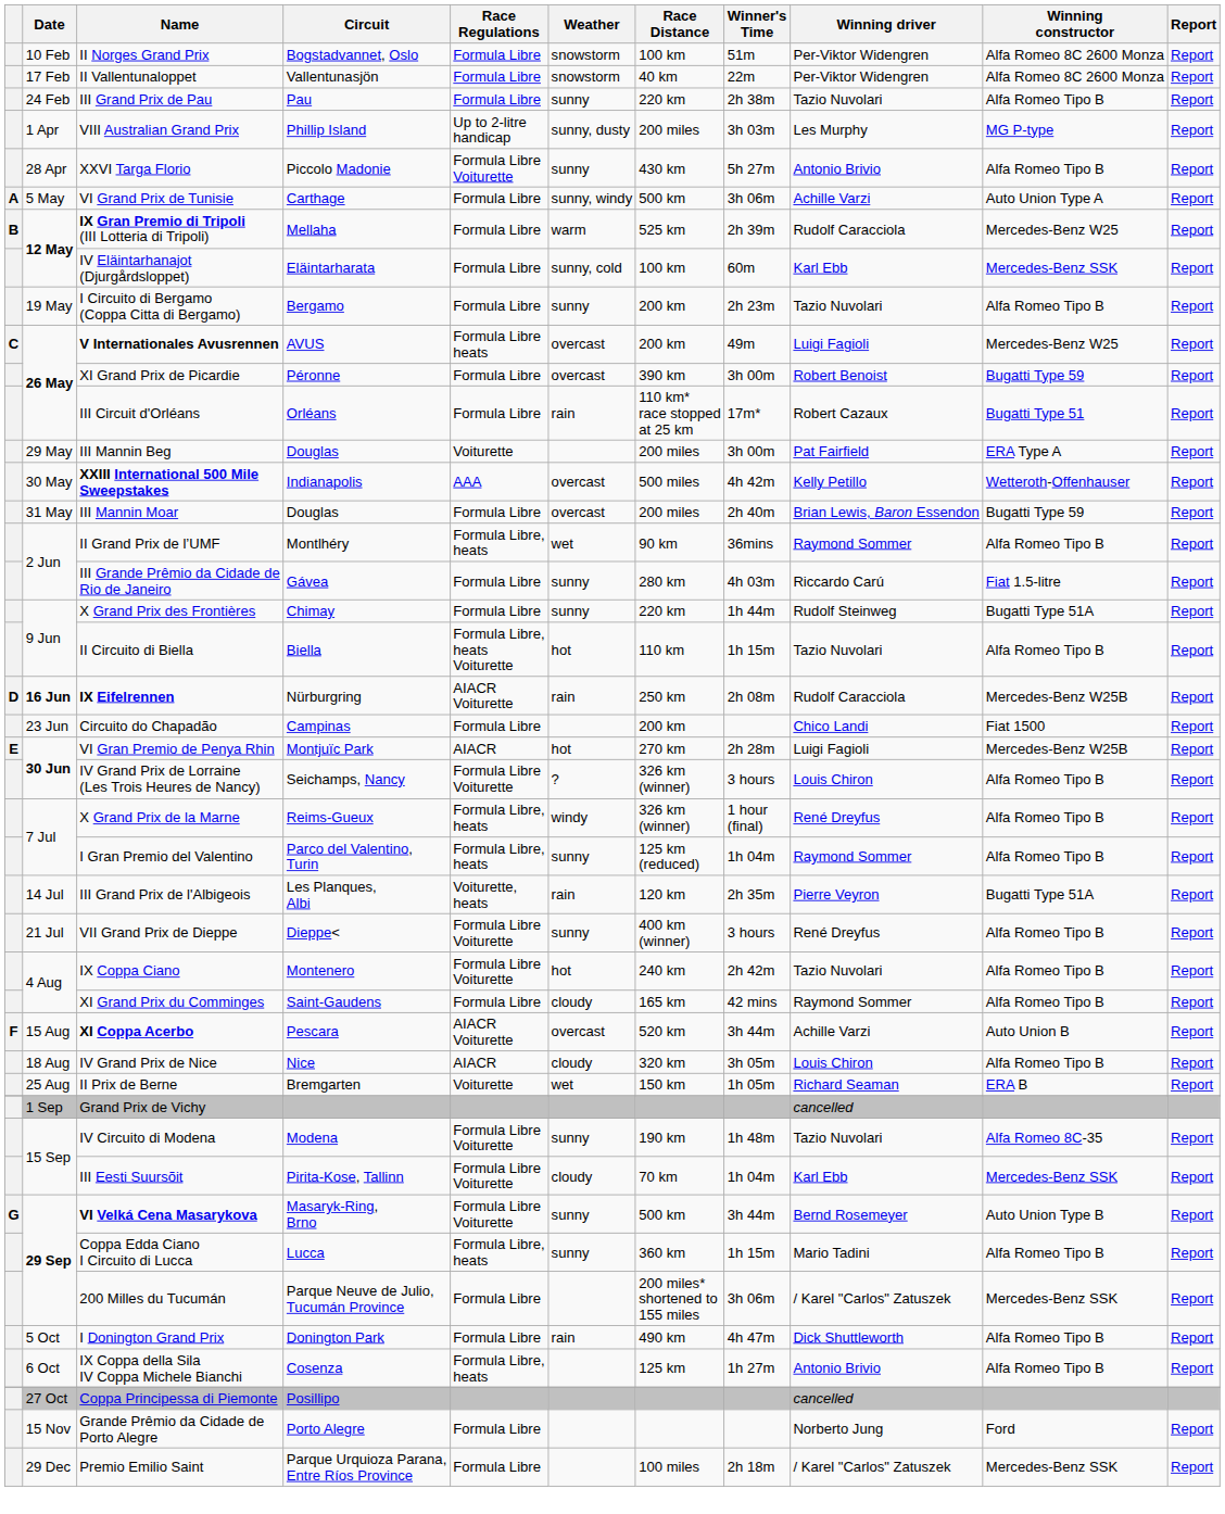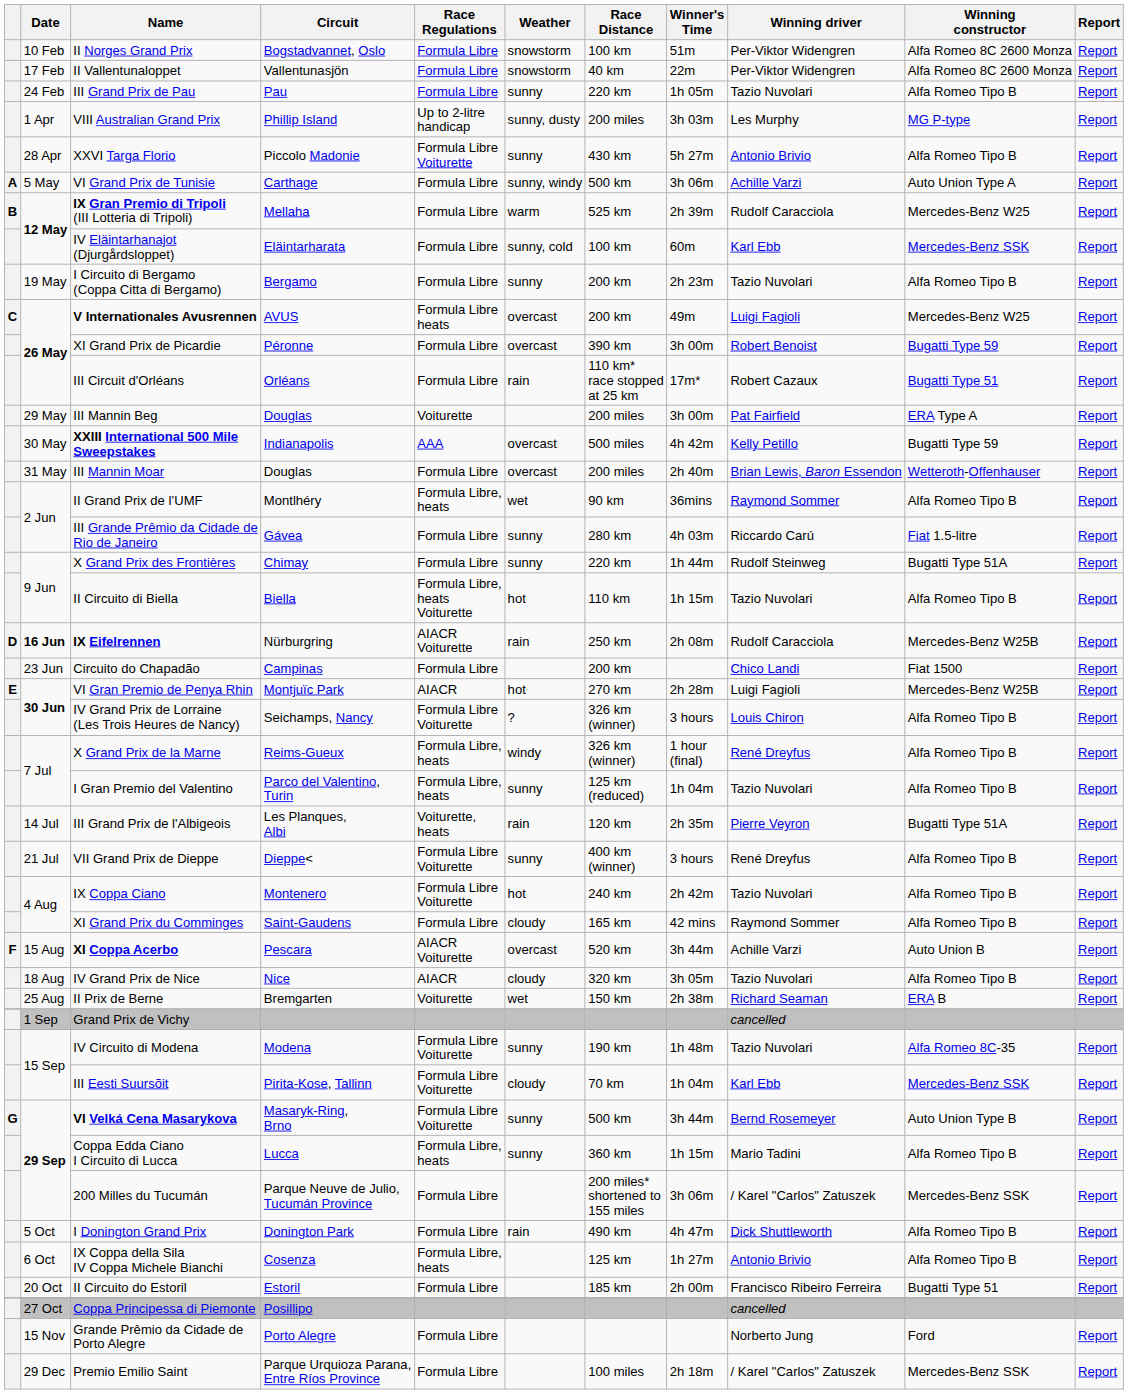III Grand Prix de Pau | Winner's Time: 2h 38m -> 1h 05m
XXIII International 500 Mile Sweepstakes | Winning constructor: Wetteroth-Offenhauser -> Bugatti Type 59
III Mannin Moar | Winning constructor: Bugatti Type 59 -> Wetteroth-Offenhauser
I Gran Premio del Valentino | Winning driver: Raymond Sommer -> Tazio Nuvolari
IV Grand Prix de Nice | Winning driver: Louis Chiron -> Tazio Nuvolari
II Prix de Berne | Winner's Time: 1h 05m -> 2h 38m
+ row: 20 Oct | II Circuito do Estoril | Estoril | Formula Libre | 185 km | 2h 00m | Francisco Ribeiro Ferreira | Bugatti Type 51 | Report
